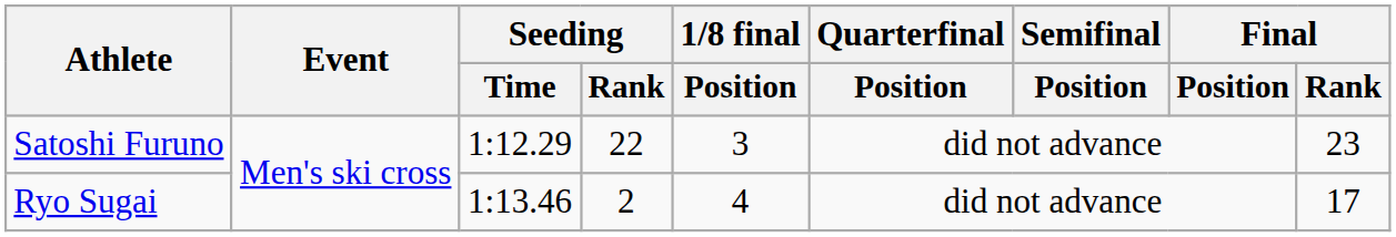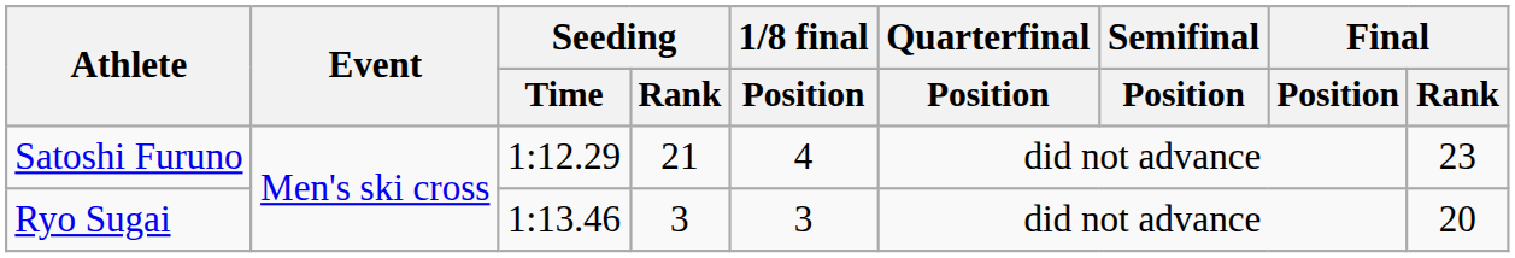Satoshi Furuno | Seeding / Rank: 22 -> 21
Satoshi Furuno | 1/8 final / Position: 3 -> 4
Ryo Sugai | Seeding / Rank: 2 -> 3
Ryo Sugai | 1/8 final / Position: 4 -> 3
Ryo Sugai | Final / Rank: 17 -> 20
